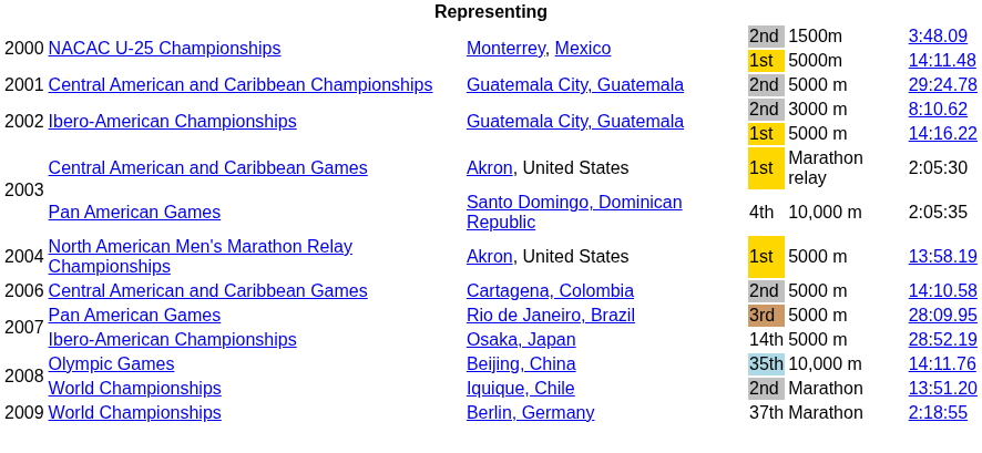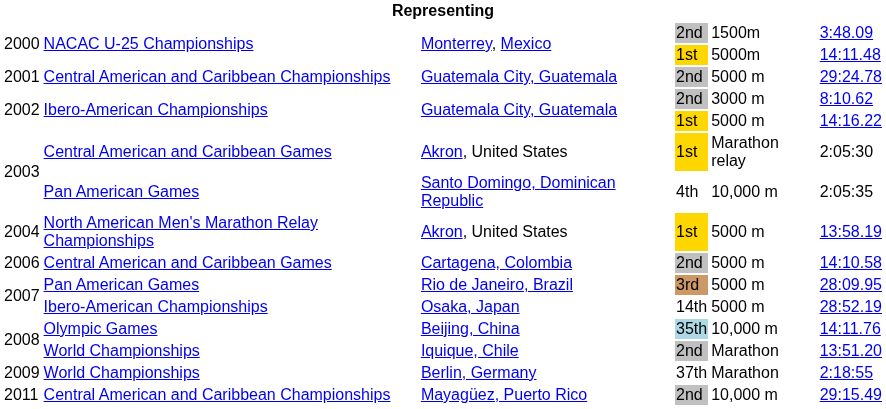+ row: 2011 | Central American and Caribbean Championships | Mayagüez, Puerto Rico | 2nd | 10,000 m | 29:15.49
